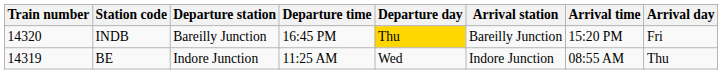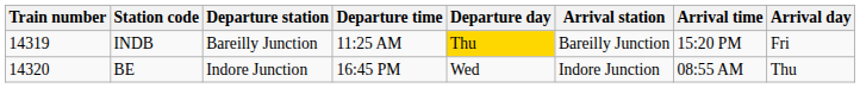INDB | Train number: 14320 -> 14319
INDB | Departure time: 16:45 PM -> 11:25 AM
BE | Train number: 14319 -> 14320
BE | Departure time: 11:25 AM -> 16:45 PM
